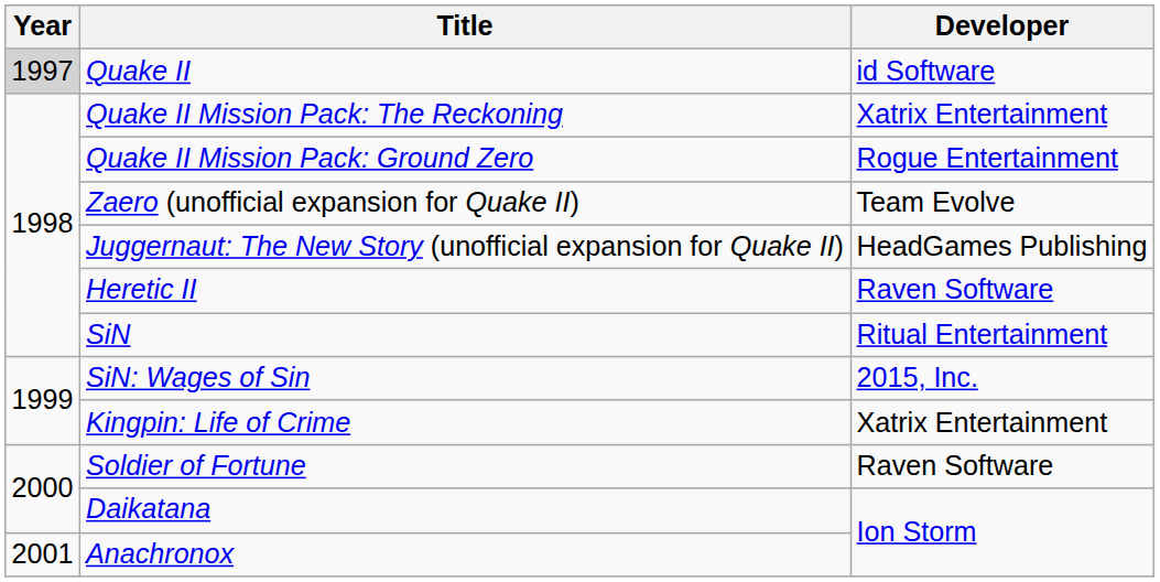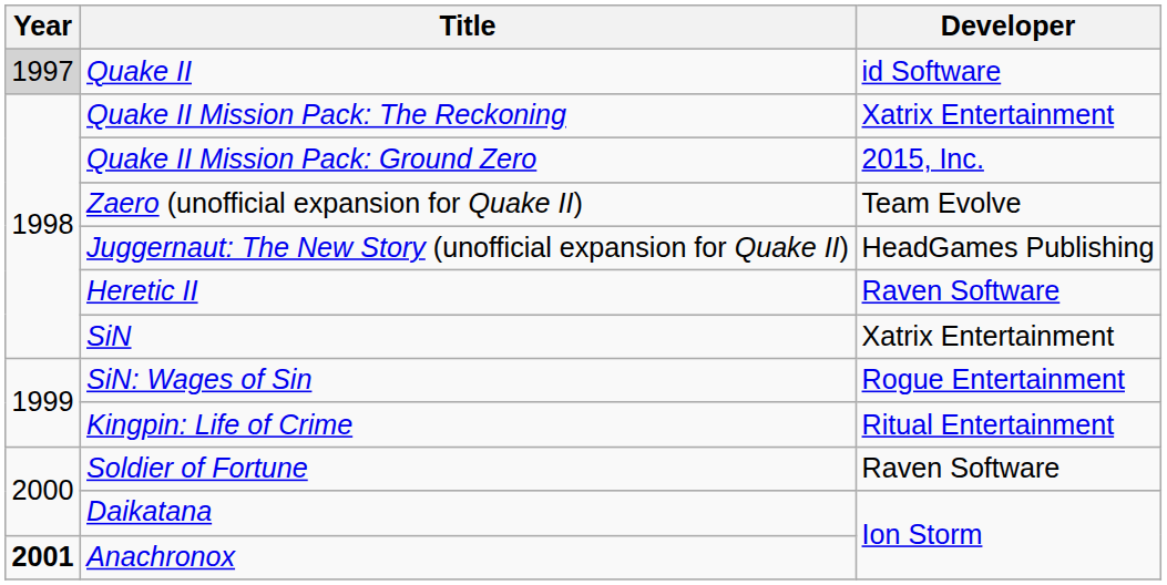Quake II Mission Pack: Ground Zero | Developer: Rogue Entertainment -> 2015, Inc.
SiN | Developer: Ritual Entertainment -> Xatrix Entertainment
SiN: Wages of Sin | Developer: 2015, Inc. -> Rogue Entertainment
Kingpin: Life of Crime | Developer: Xatrix Entertainment -> Ritual Entertainment
Anachronox | Year: normal -> bold
